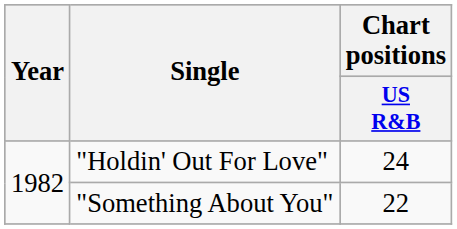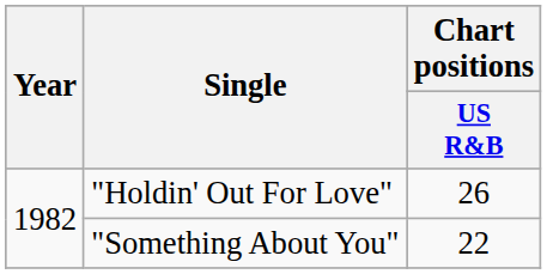"Holdin' Out For Love" | Chart positions / US R&B: 24 -> 26
